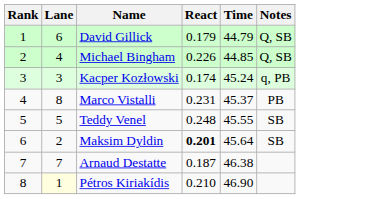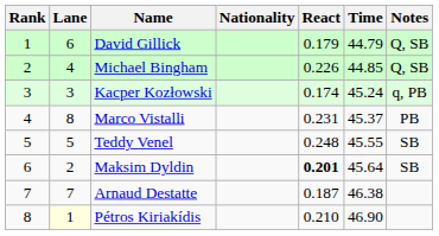+ column: Nationality
